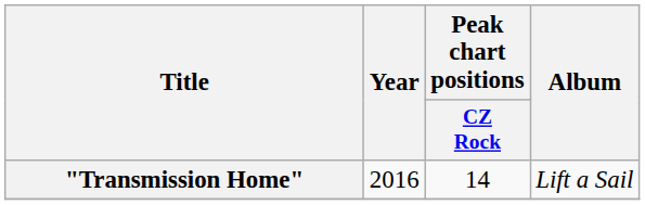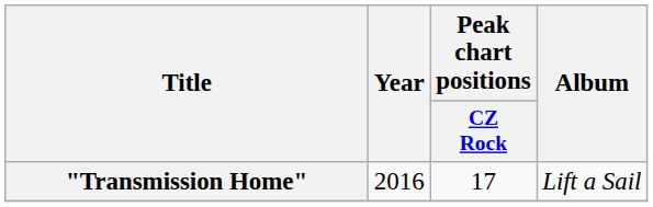"Transmission Home" | Peak chart positions / CZ Rock: 14 -> 17
